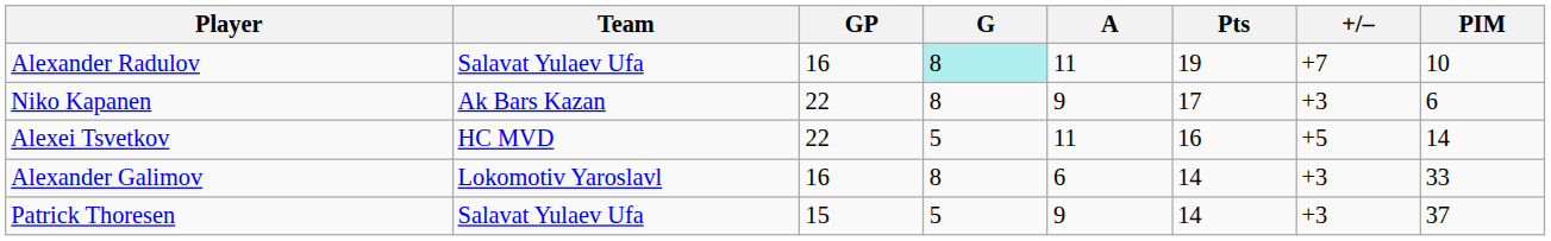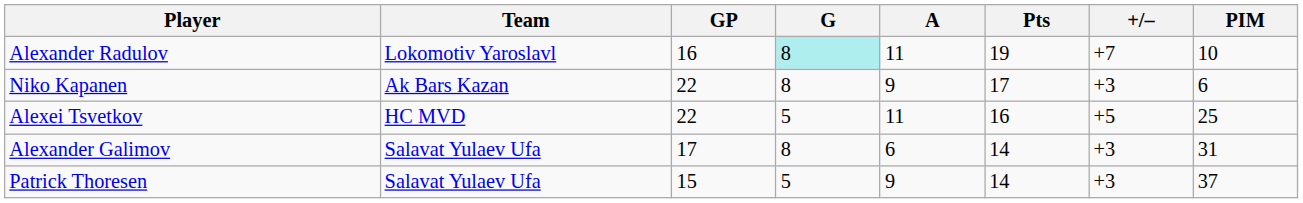Alexander Radulov | Team: Salavat Yulaev Ufa -> Lokomotiv Yaroslavl
Alexei Tsvetkov | PIM: 14 -> 25
Alexander Galimov | Team: Lokomotiv Yaroslavl -> Salavat Yulaev Ufa
Alexander Galimov | GP: 16 -> 17
Alexander Galimov | PIM: 33 -> 31
